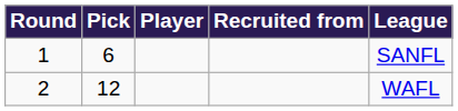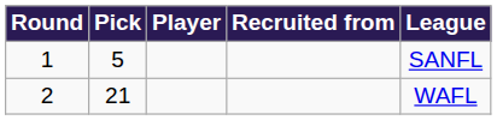1 | Pick: 6 -> 5
2 | Pick: 12 -> 21
